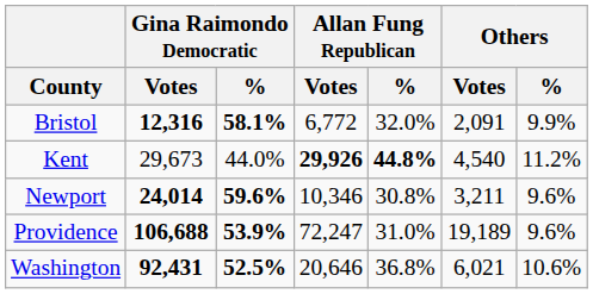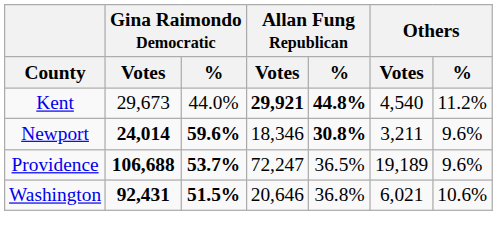- row: Bristol | 12,316 | 58.1% | 6,772 | 32.0% | 2,091 | 9.9%
Kent | Allan Fung Republican / Votes: 29,926 -> 29,921
Newport | Allan Fung Republican / Votes: 10,346 -> 18,346
Newport | Allan Fung Republican / %: normal -> bold
Providence | Gina Raimondo Democratic / %: 53.9% -> 53.7%
Providence | Allan Fung Republican / %: 31.0% -> 36.5%
Washington | Gina Raimondo Democratic / %: 52.5% -> 51.5%
